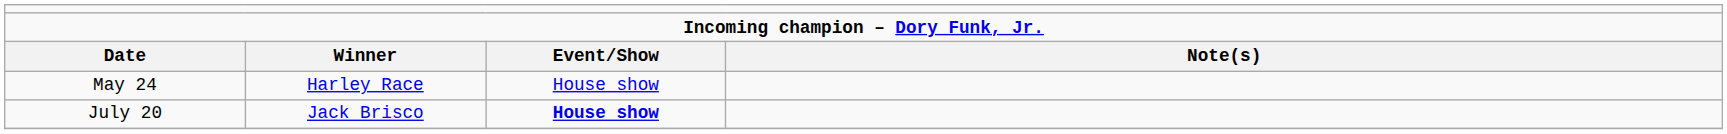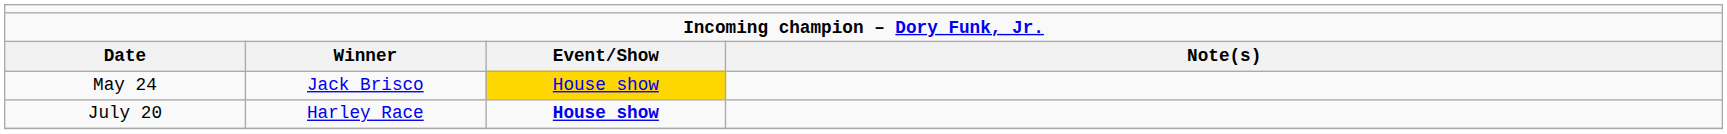May 24 | column 2: Harley Race -> Jack Brisco
May 24 | column 3: no background -> gold background
July 20 | column 2: Jack Brisco -> Harley Race
